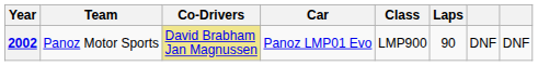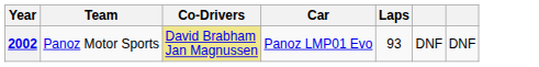- column: Class | LMP900
2002 | Laps: 90 -> 93
